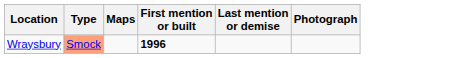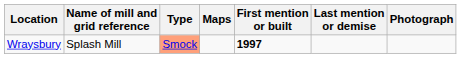+ column: Name of mill and grid reference | Splash Mill
Wraysbury | First mention or built: 1996 -> 1997
